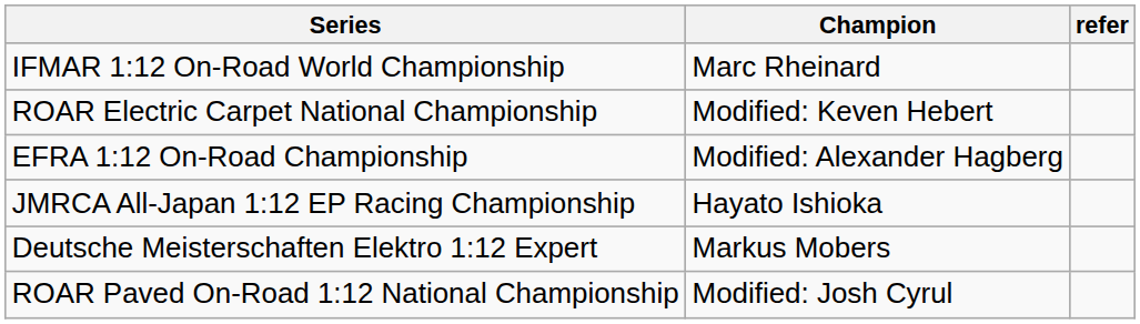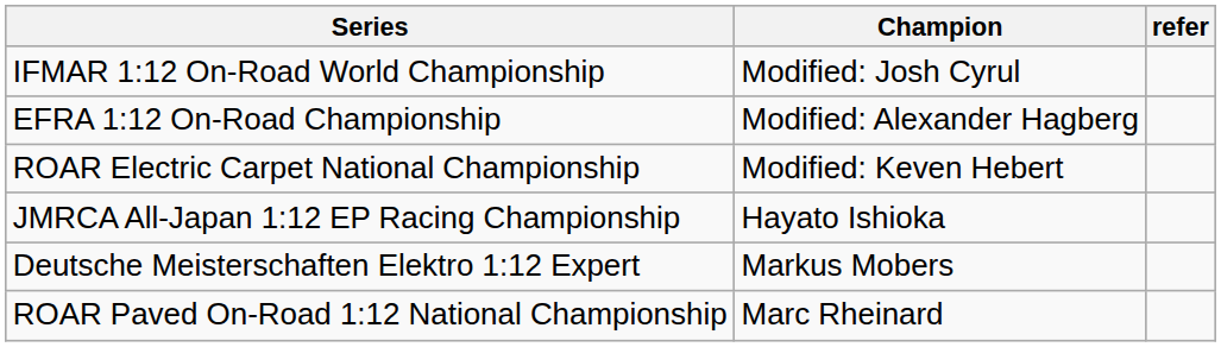IFMAR 1:12 On-Road World Championship | Champion: Marc Rheinard -> Modified: Josh Cyrul
rows swapped: EFRA 1:12 On-Road Championship <-> ROAR Electric Carpet National Championship
ROAR Paved On-Road 1:12 National Championship | Champion: Modified: Josh Cyrul -> Marc Rheinard
